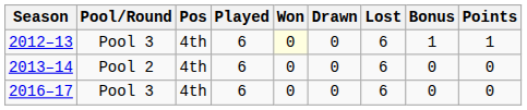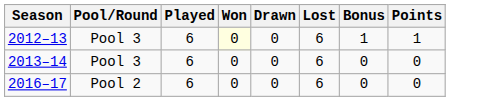- column: Pos | 4th | 4th | 4th
2013–14 | Pool/Round: Pool 2 -> Pool 3
2016–17 | Pool/Round: Pool 3 -> Pool 2
